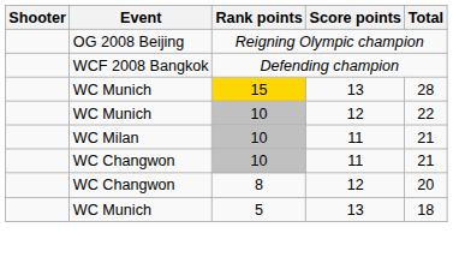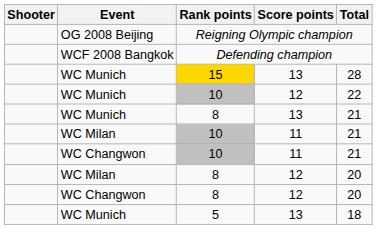+ row: WC Munich | 8 | 13 | 21
+ row: WC Milan | 8 | 12 | 20
